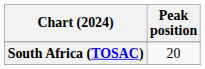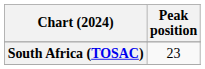South Africa (TOSAC) | Peak position: 20 -> 23
